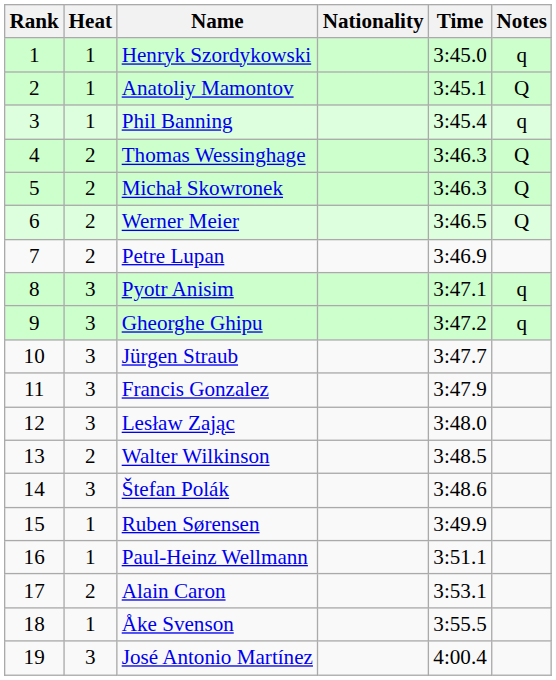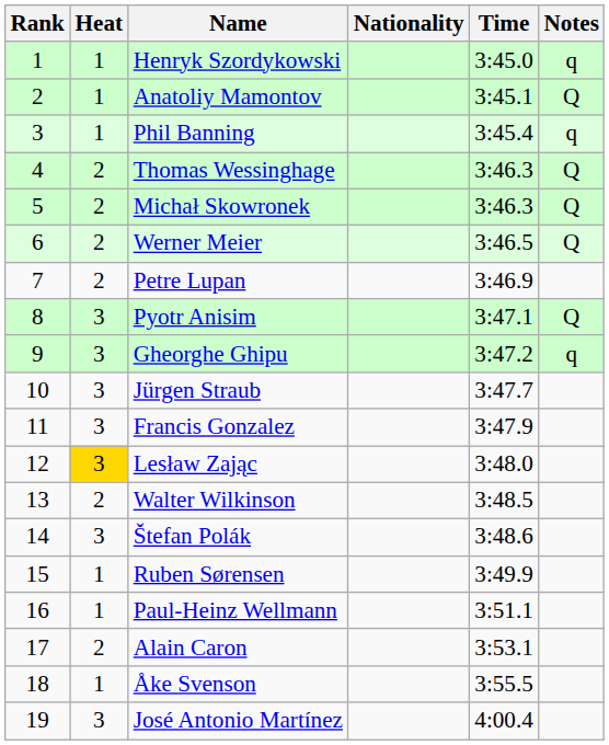Pyotr Anisim | Notes: q -> Q
Lesław Zając | Heat: no background -> gold background
